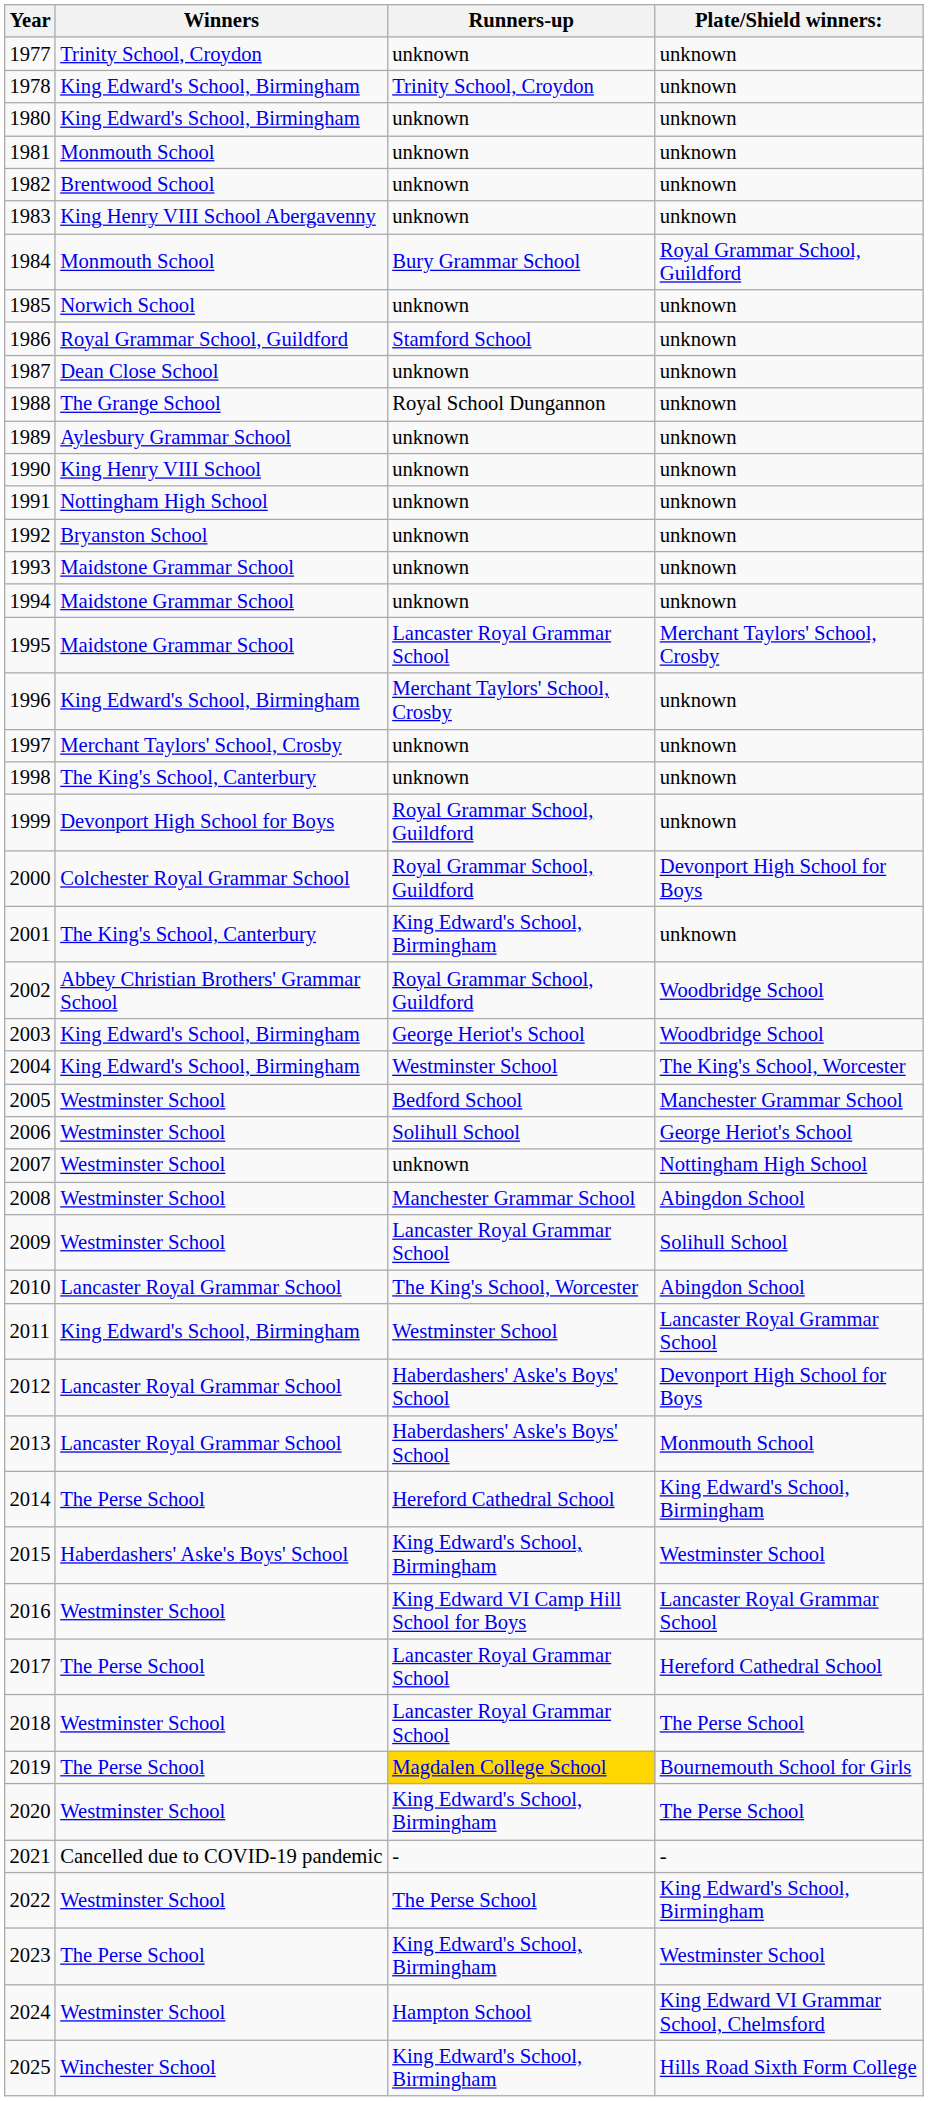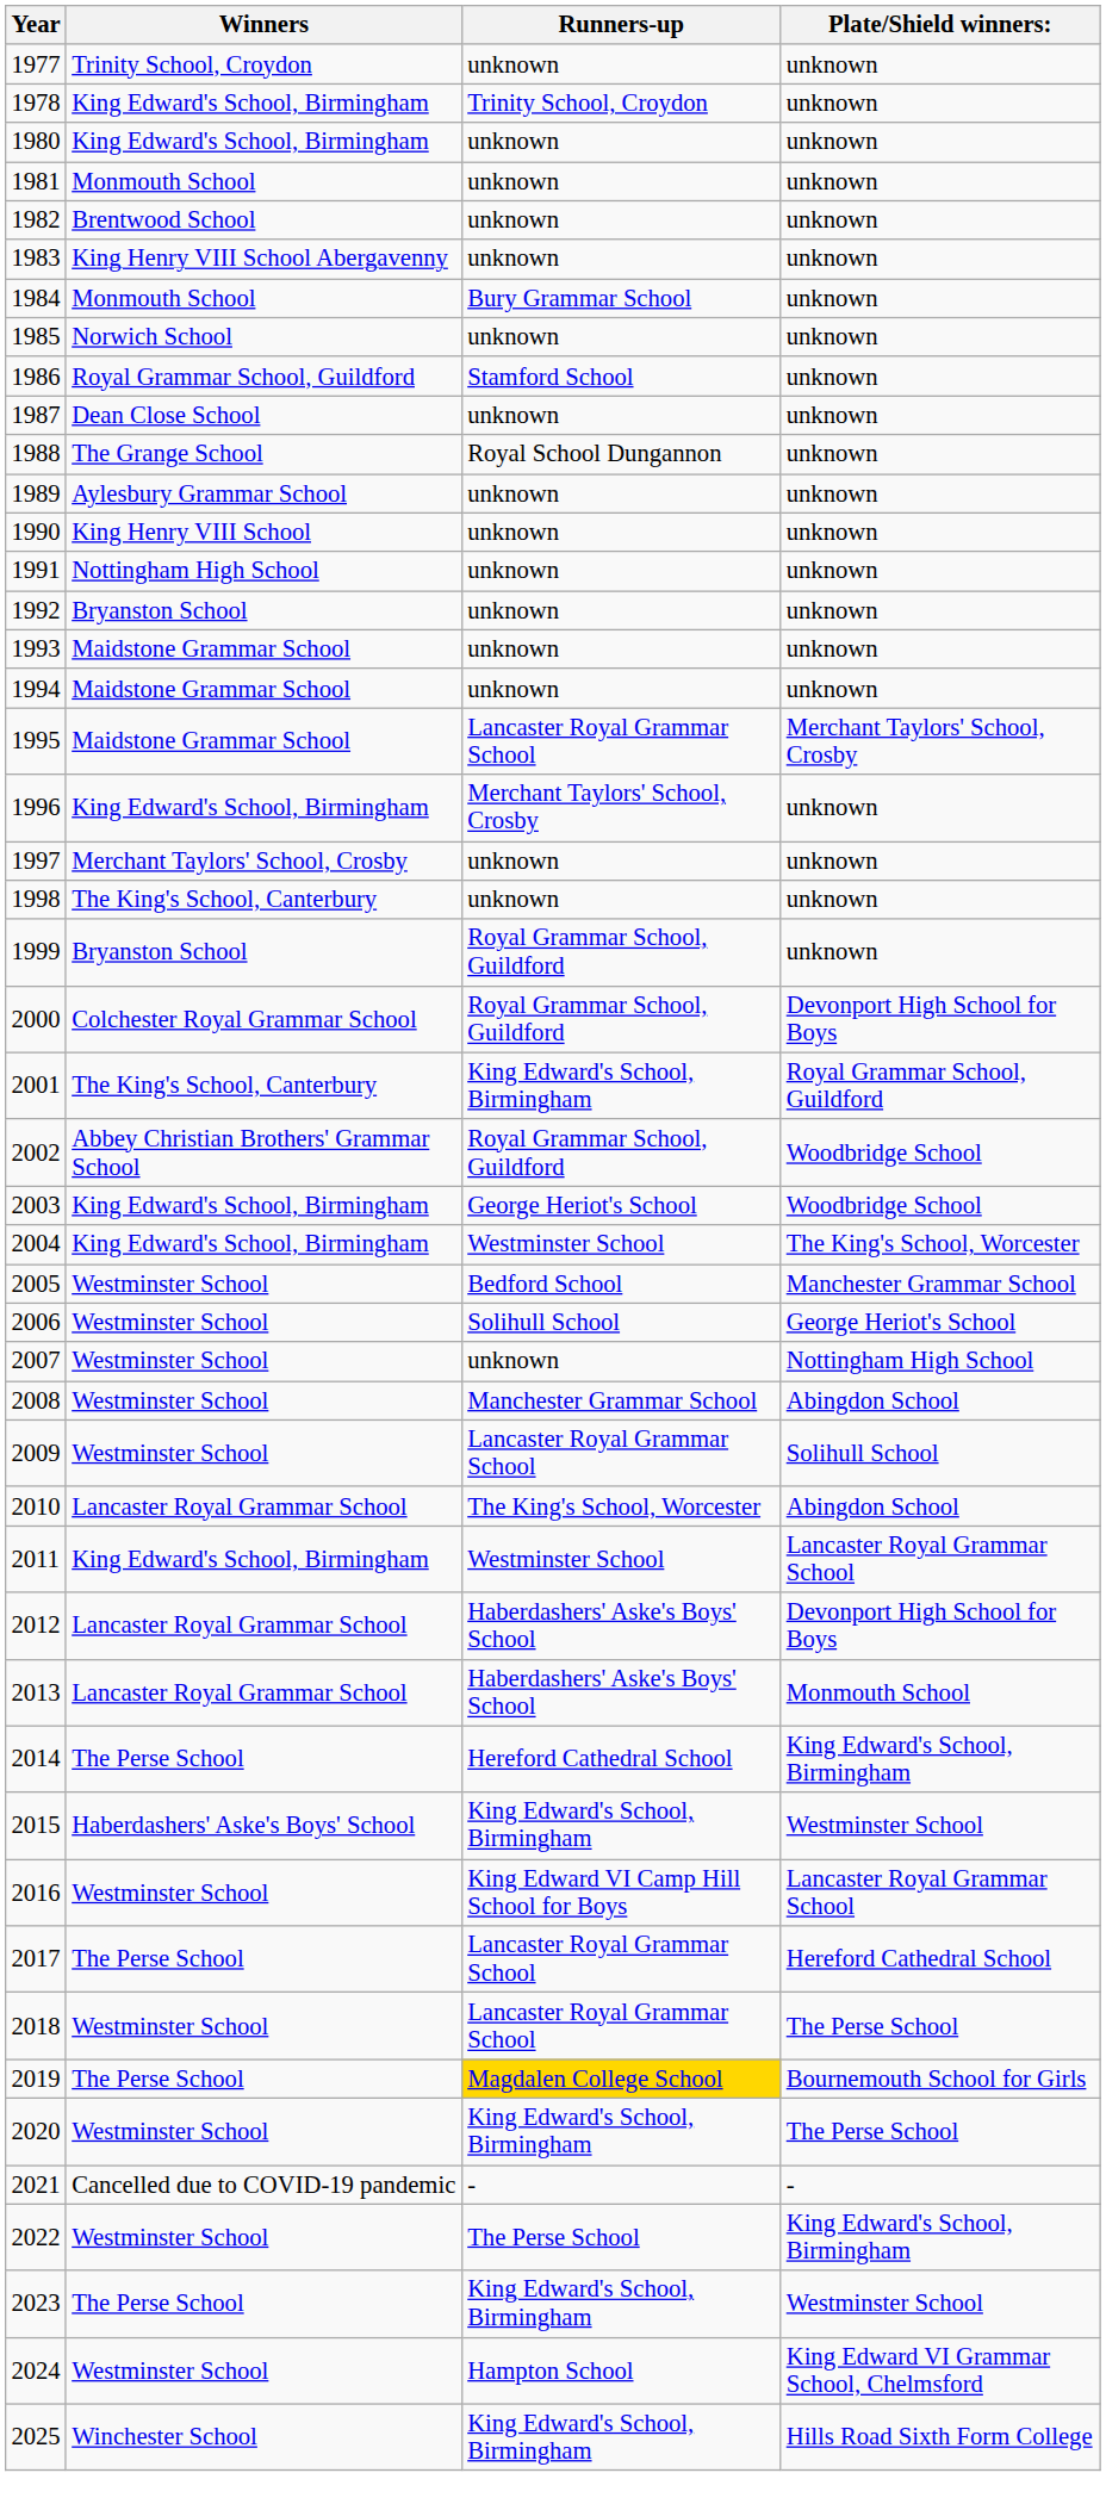1984 | Plate/Shield winners:: Royal Grammar School, Guildford -> unknown
1999 | Winners: Devonport High School for Boys -> Bryanston School
2001 | Plate/Shield winners:: unknown -> Royal Grammar School, Guildford
